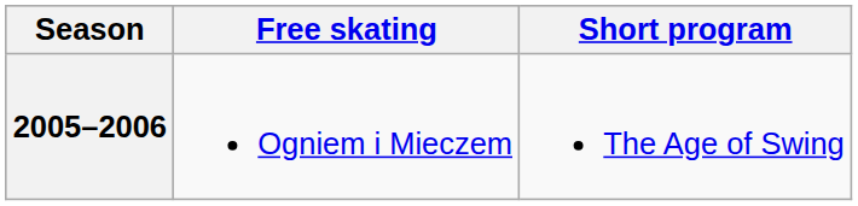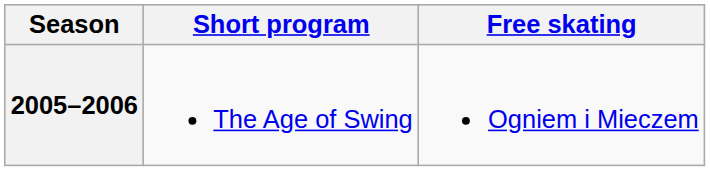columns swapped: Short program <-> Free skating
